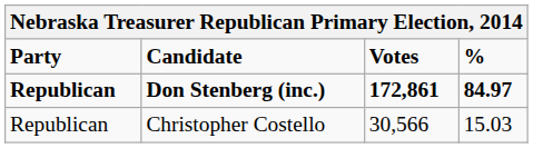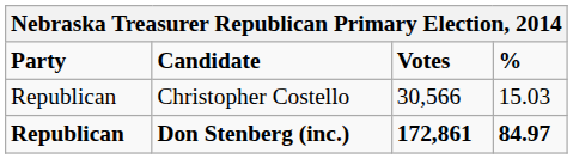rows swapped: Don Stenberg (inc.) <-> Christopher Costello
